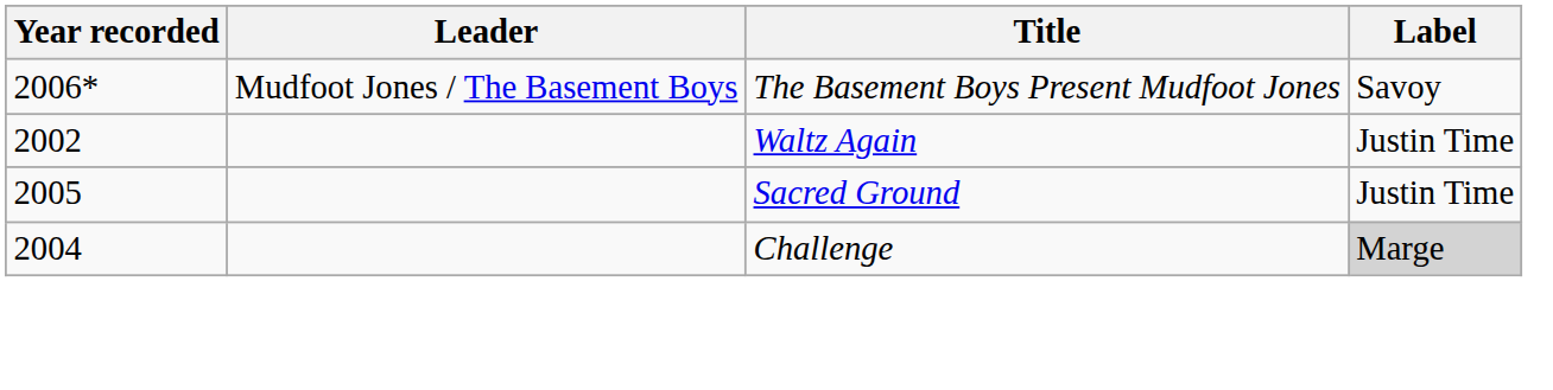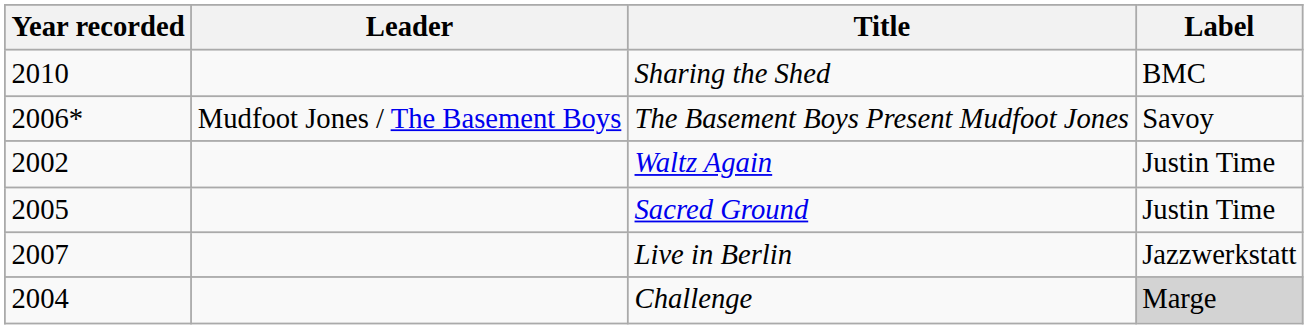+ row: 2010 | Sharing the Shed | BMC
+ row: 2007 | Live in Berlin | Jazzwerkstatt
